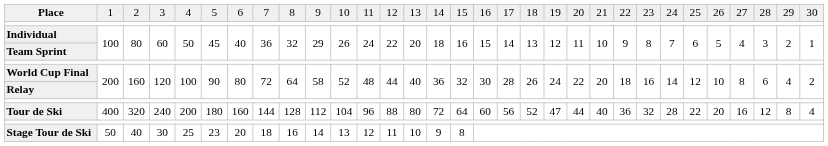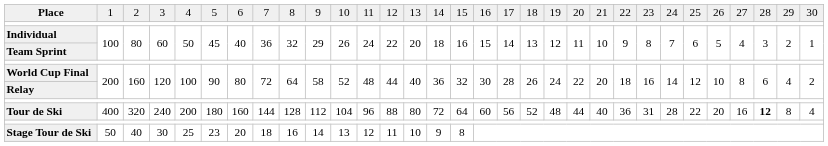Tour de Ski | column 20: 47 -> 48
Tour de Ski | column 24: 32 -> 31
Tour de Ski | column 29: normal -> bold
